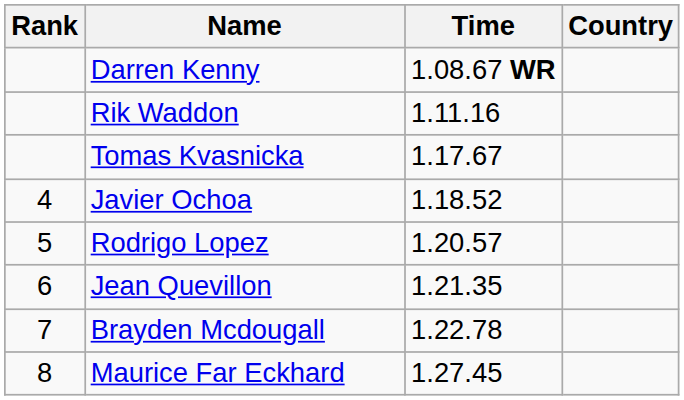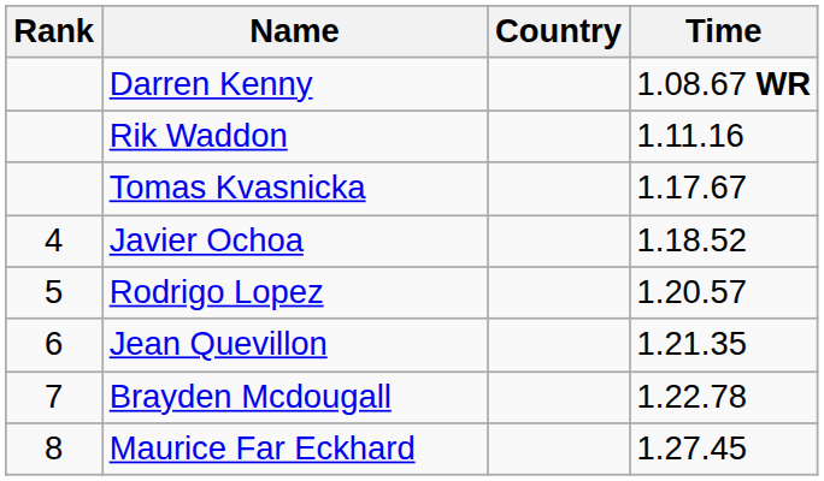columns swapped: Country <-> Time
